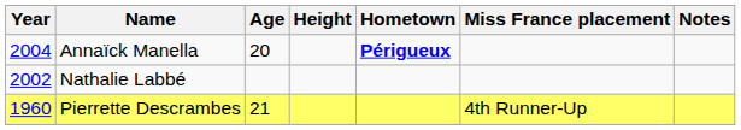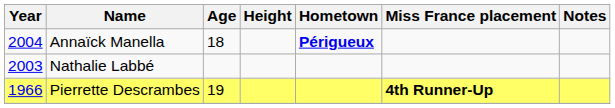Annaïck Manella | Age: 20 -> 18
Nathalie Labbé | Year: 2002 -> 2003
Pierrette Descrambes | Year: 1960 -> 1966
Pierrette Descrambes | Age: 21 -> 19
Pierrette Descrambes | Miss France placement: normal -> bold
